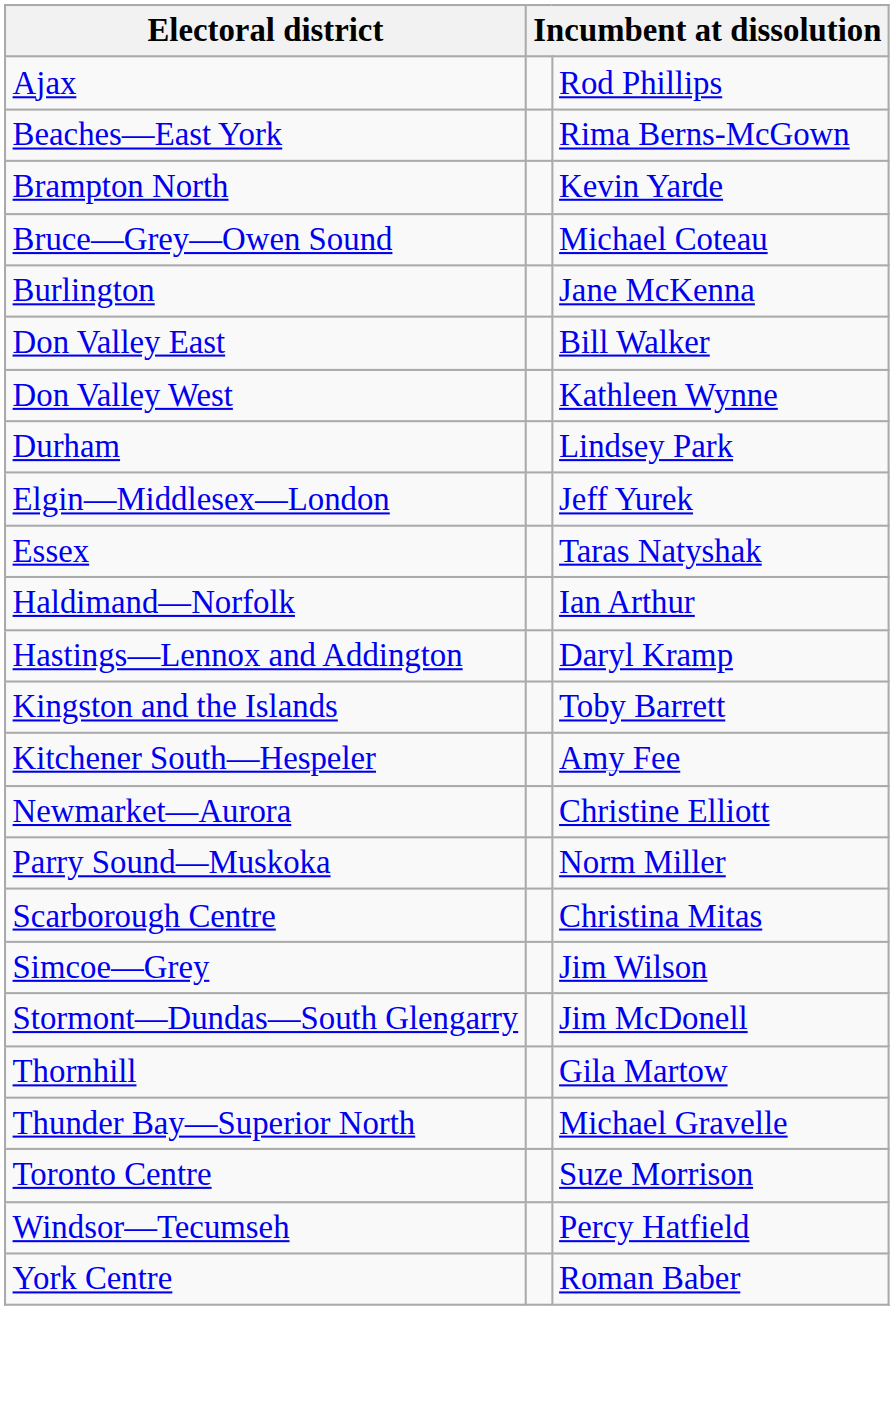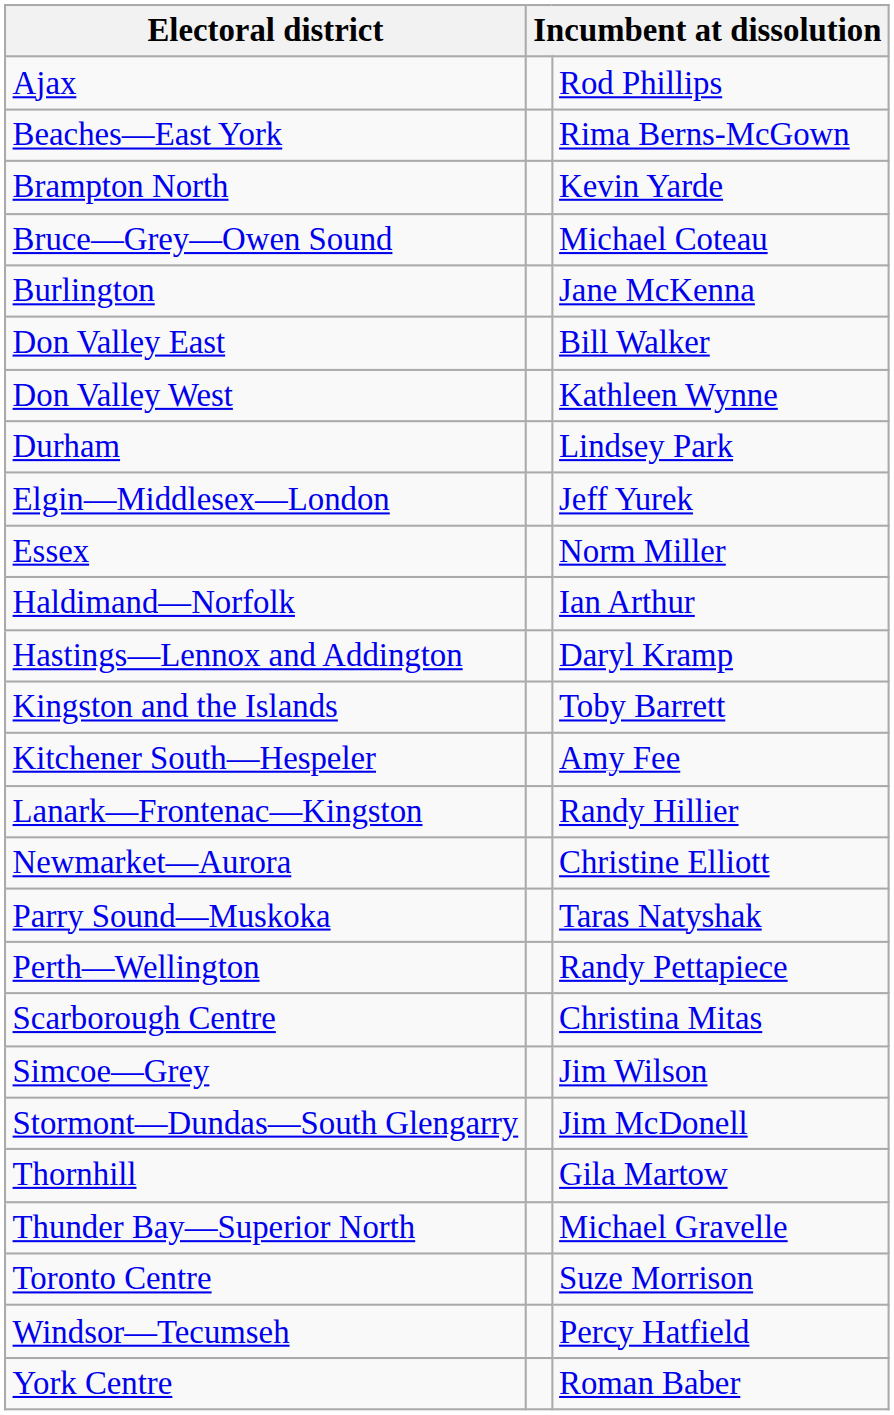Essex | column 3: Taras Natyshak -> Norm Miller
+ row: Lanark—Frontenac—Kingston | Randy Hillier
Parry Sound—Muskoka | column 3: Norm Miller -> Taras Natyshak
+ row: Perth—Wellington | Randy Pettapiece
